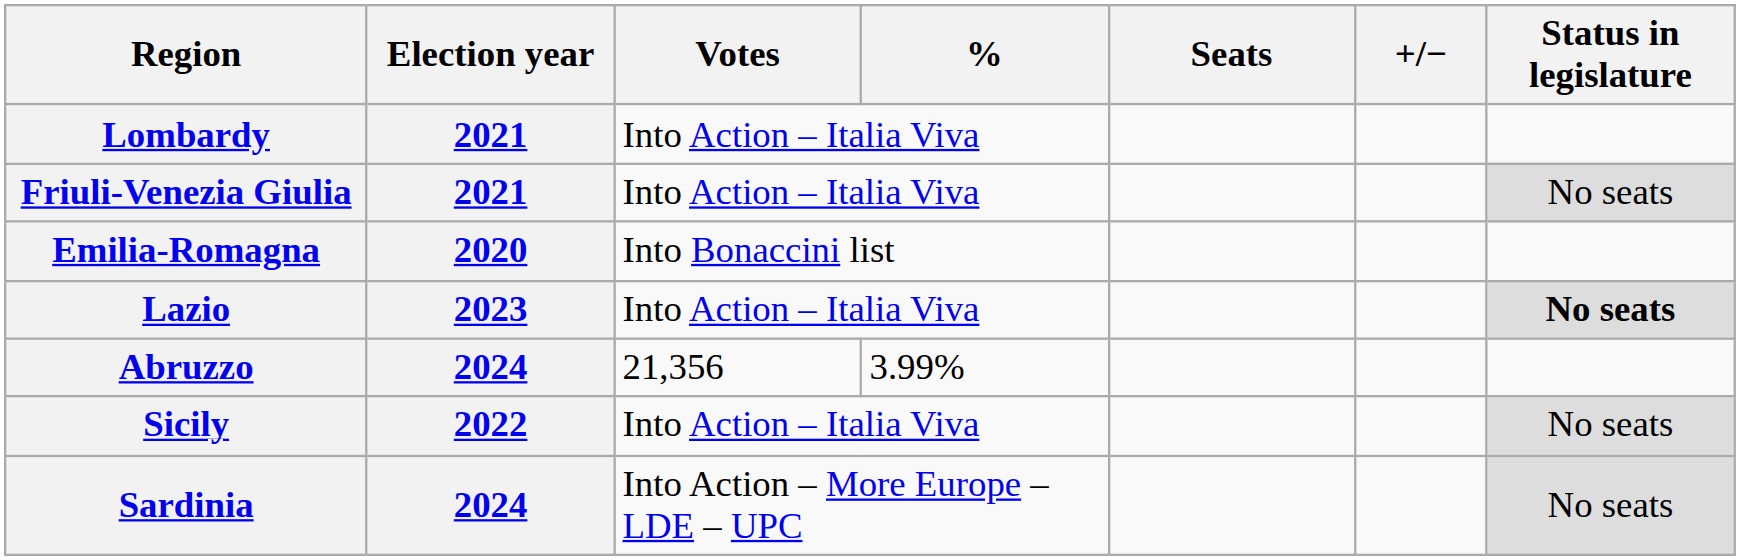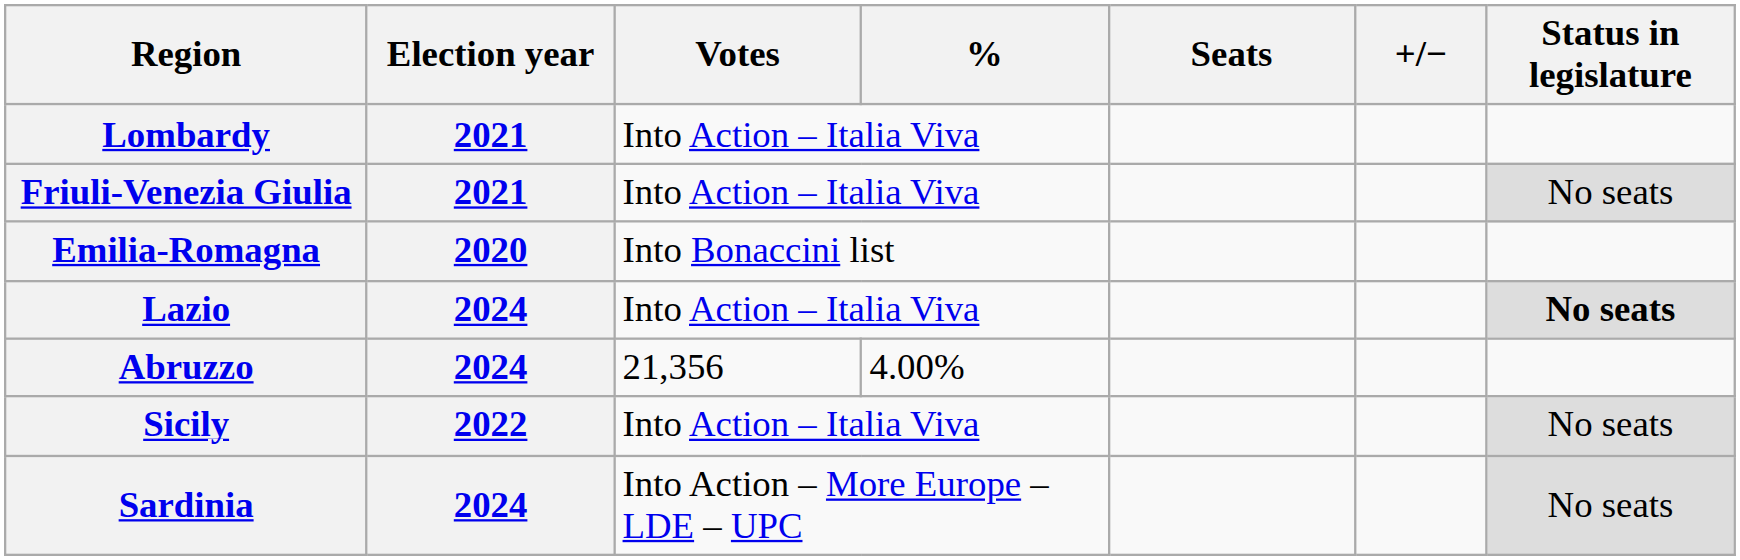Lazio | Election year: 2023 -> 2024
Abruzzo | %: 3.99% -> 4.00%
